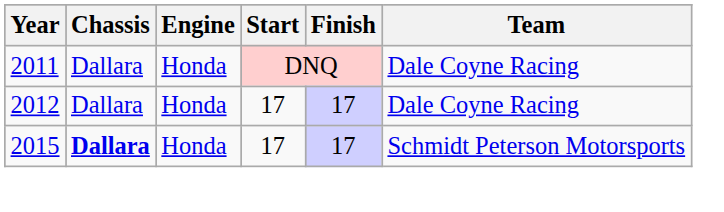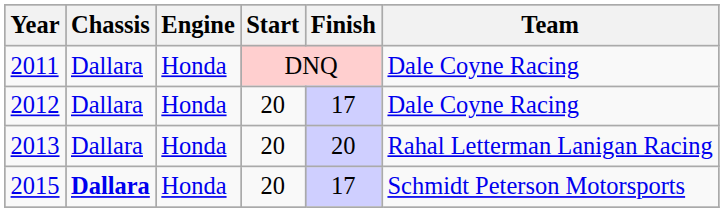2012 | Start: 17 -> 20
+ row: 2013 | Dallara | Honda | 20 | 20 | Rahal Letterman Lanigan Racing
2015 | Start: 17 -> 20
